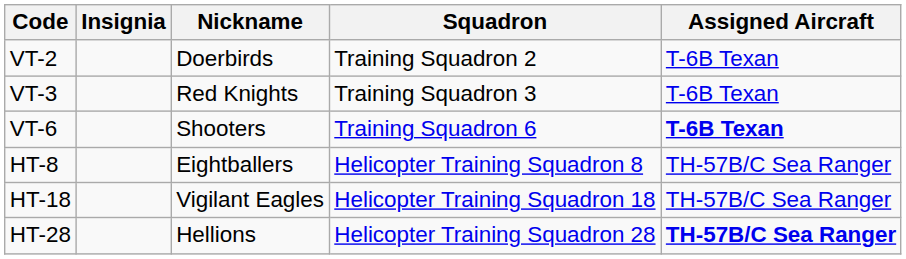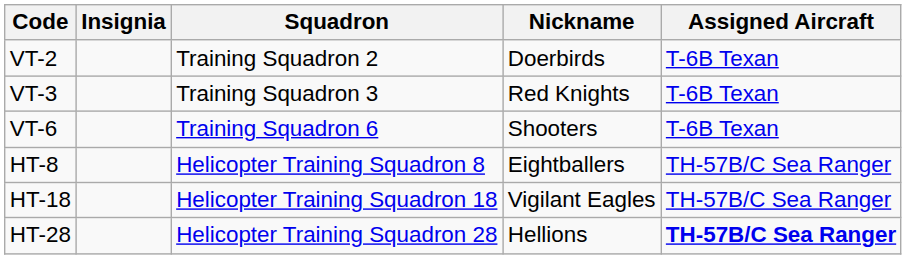columns swapped: Squadron <-> Nickname
VT-6 | Assigned Aircraft: bold -> normal
